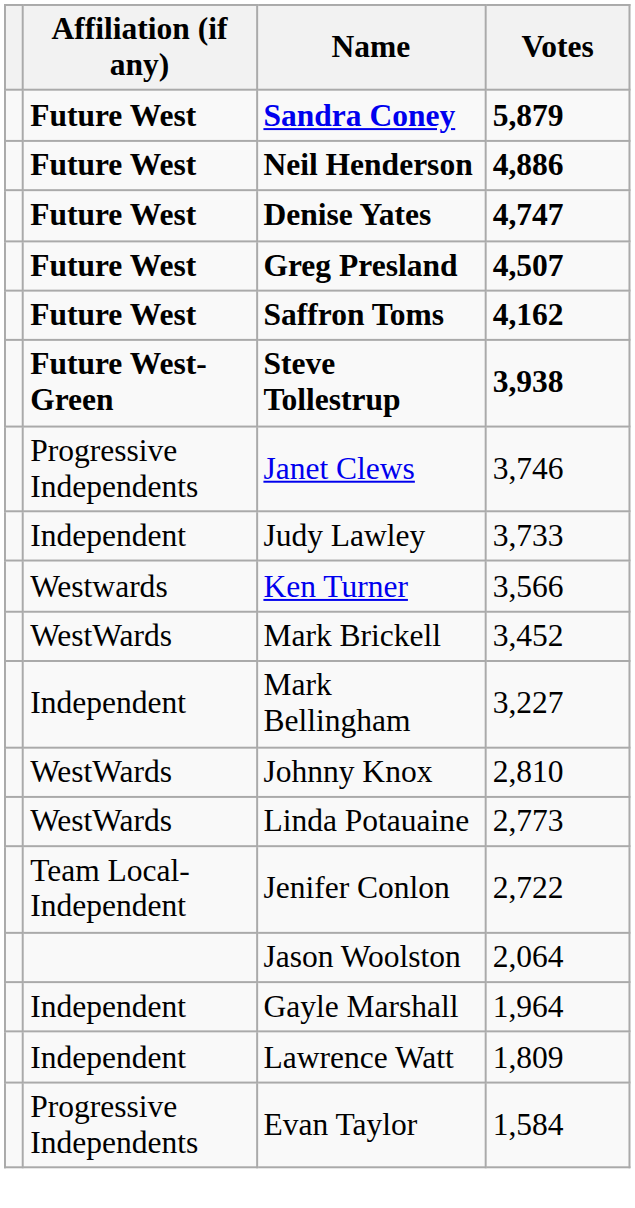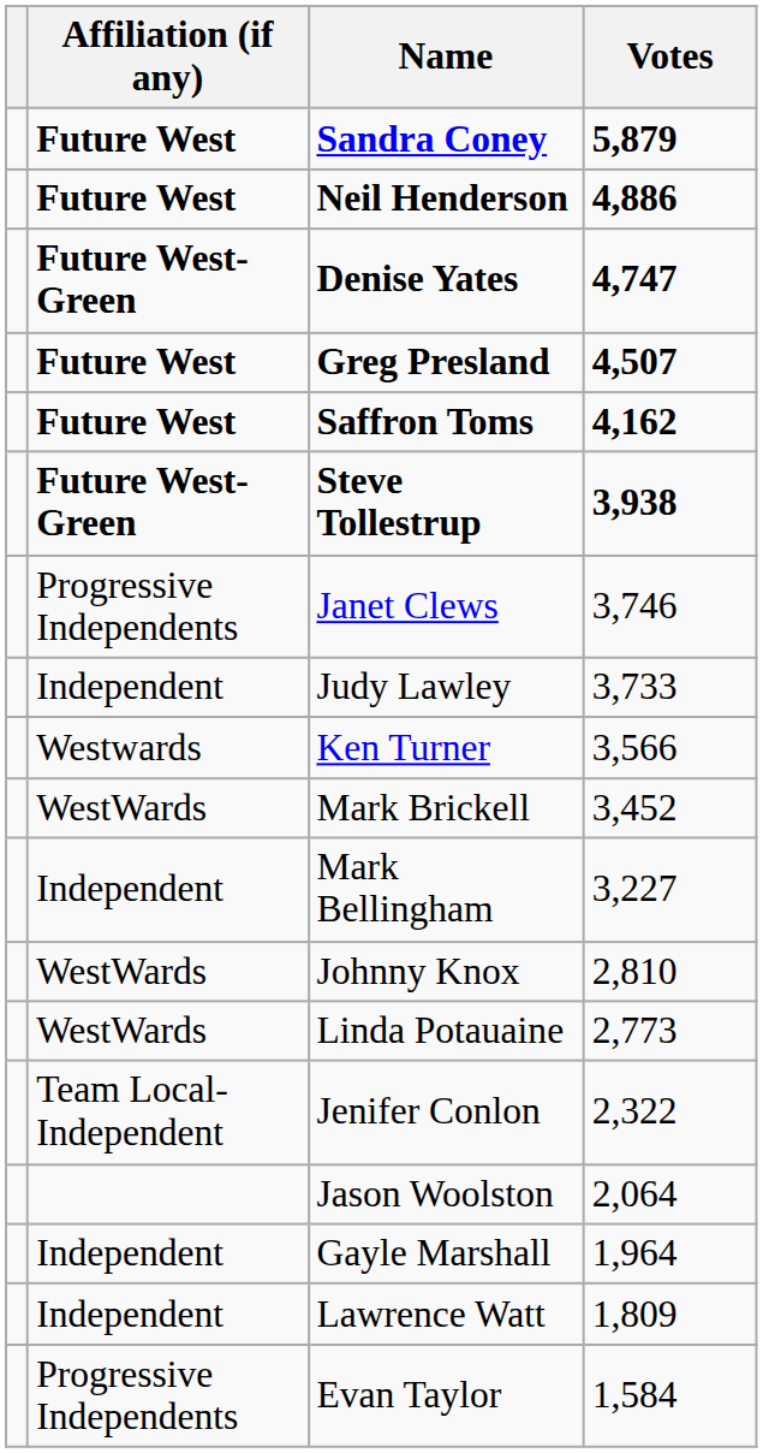Denise Yates | Affiliation (if any): Future West -> Future West-Green
Jenifer Conlon | Votes: 2,722 -> 2,322
